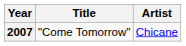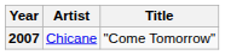columns swapped: Title <-> Artist
